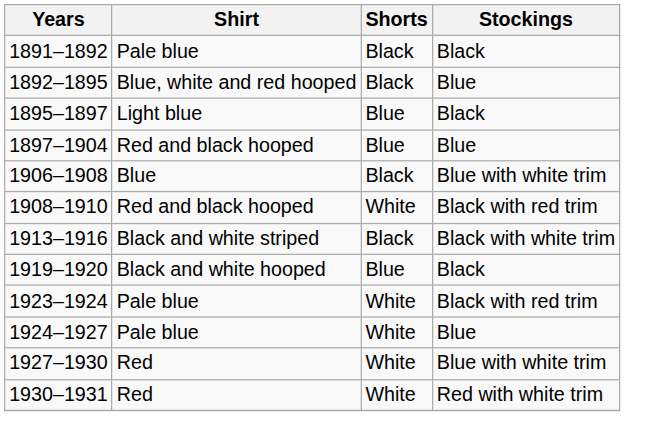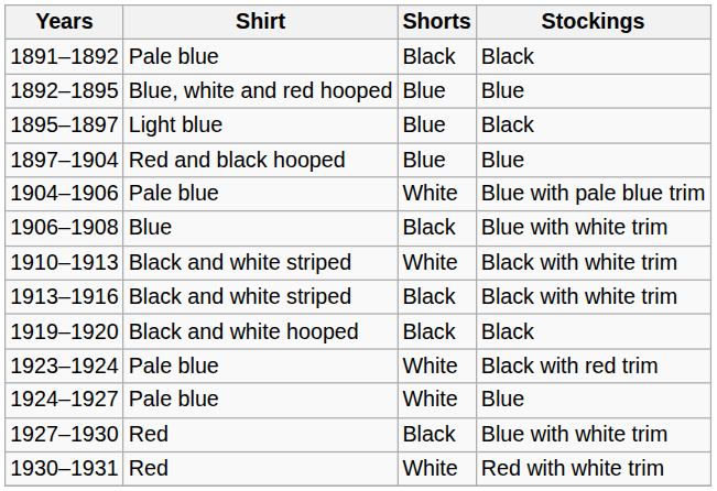1892–1895 | Shorts: Black -> Blue
+ row: 1904–1906 | Pale blue | White | Blue with pale blue trim
- row: 1908–1910 | Red and black hooped | White | Black with red trim
+ row: 1910–1913 | Black and white striped | White | Black with white trim
1919–1920 | Shorts: Blue -> Black
1927–1930 | Shorts: White -> Black
